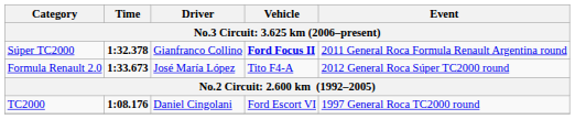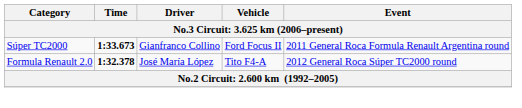Súper TC2000 | Time: 1:32.378 -> 1:33.673
Súper TC2000 | Vehicle: bold -> normal
Formula Renault 2.0 | Time: 1:33.673 -> 1:32.378
- row: TC2000 | 1:08.176 | Daniel Cingolani | Ford Escort VI | 1997 General Roca TC2000 round
